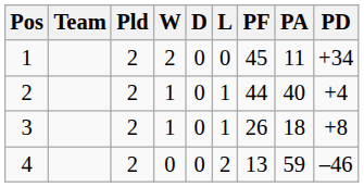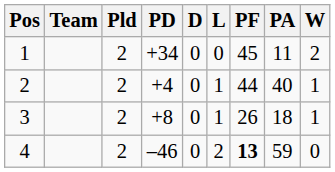columns swapped: W <-> PD
4 | PF: normal -> bold
